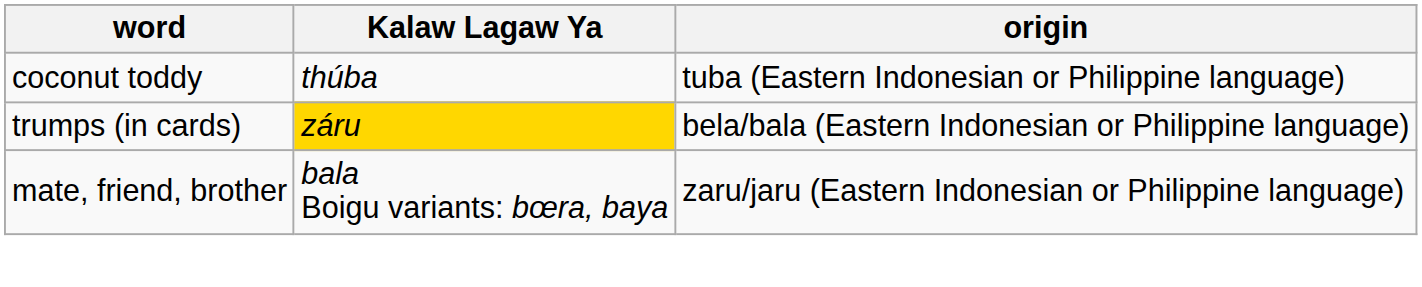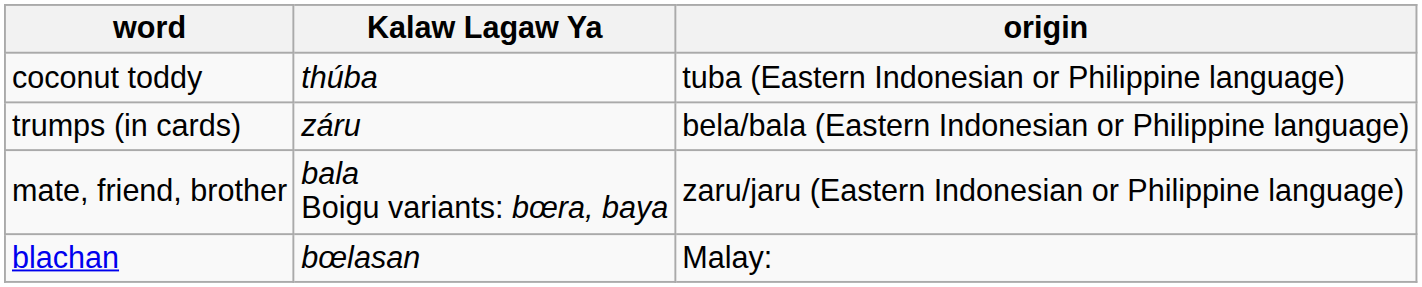trumps (in cards) | Kalaw Lagaw Ya: gold background -> no background
+ row: blachan | bœlasan | Malay:
